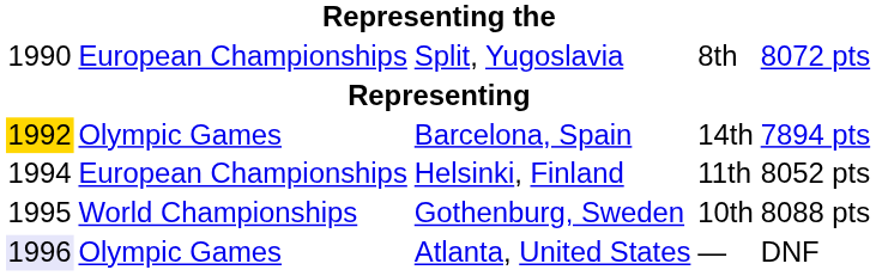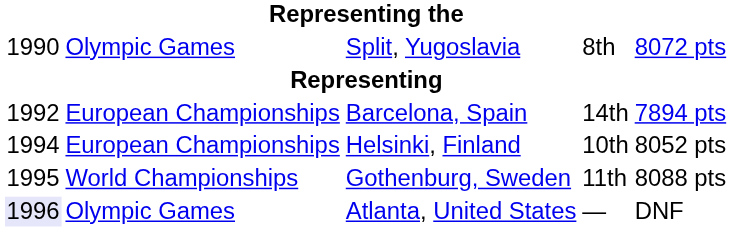Split, Yugoslavia | column 2: European Championships -> Olympic Games
Barcelona, Spain | column 1: gold background -> no background
Barcelona, Spain | column 2: Olympic Games -> European Championships
Helsinki, Finland | column 4: 11th -> 10th
Gothenburg, Sweden | column 4: 10th -> 11th
